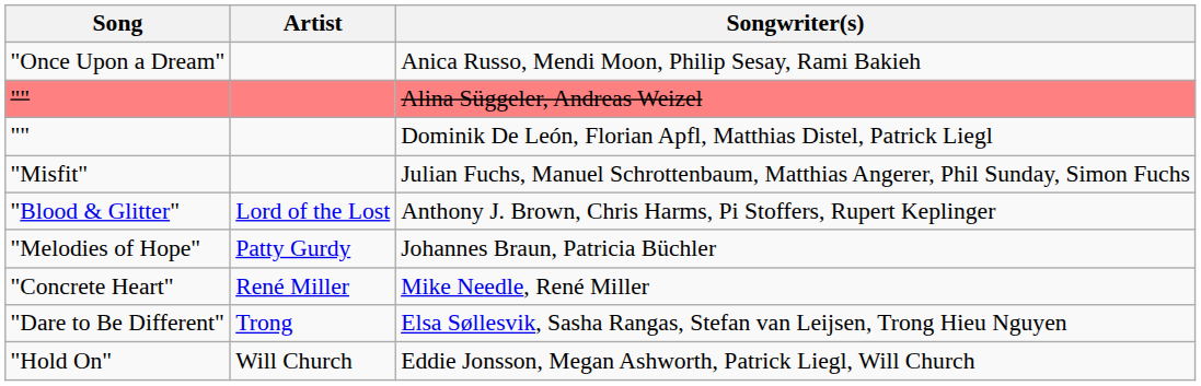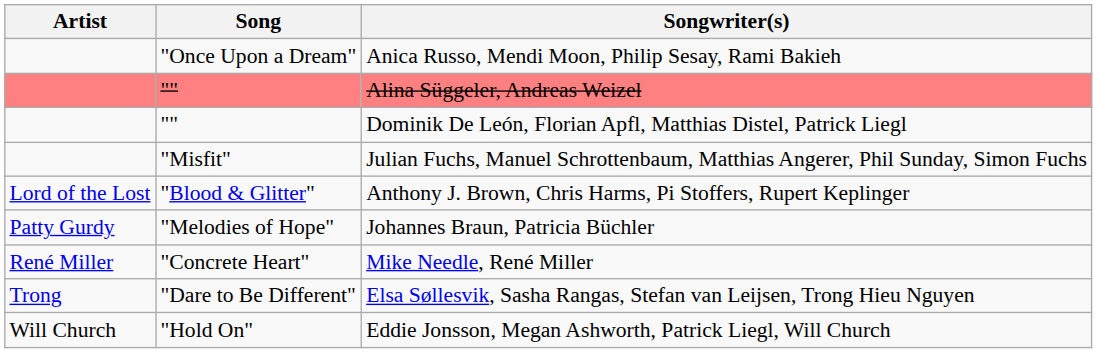columns swapped: Artist <-> Song
